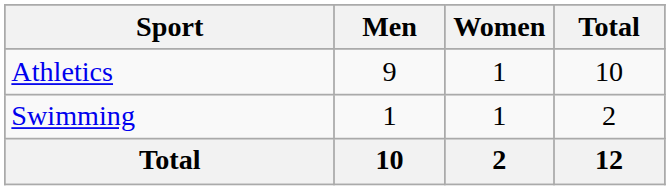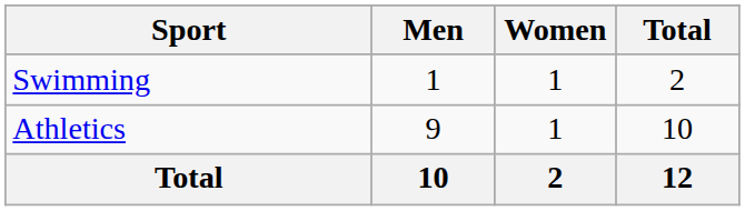rows swapped: Athletics <-> Swimming
